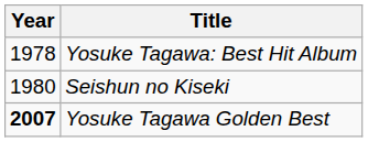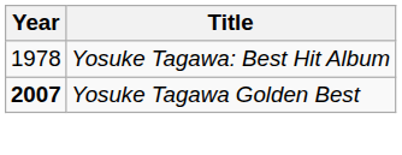- row: 1980 | Seishun no Kiseki
